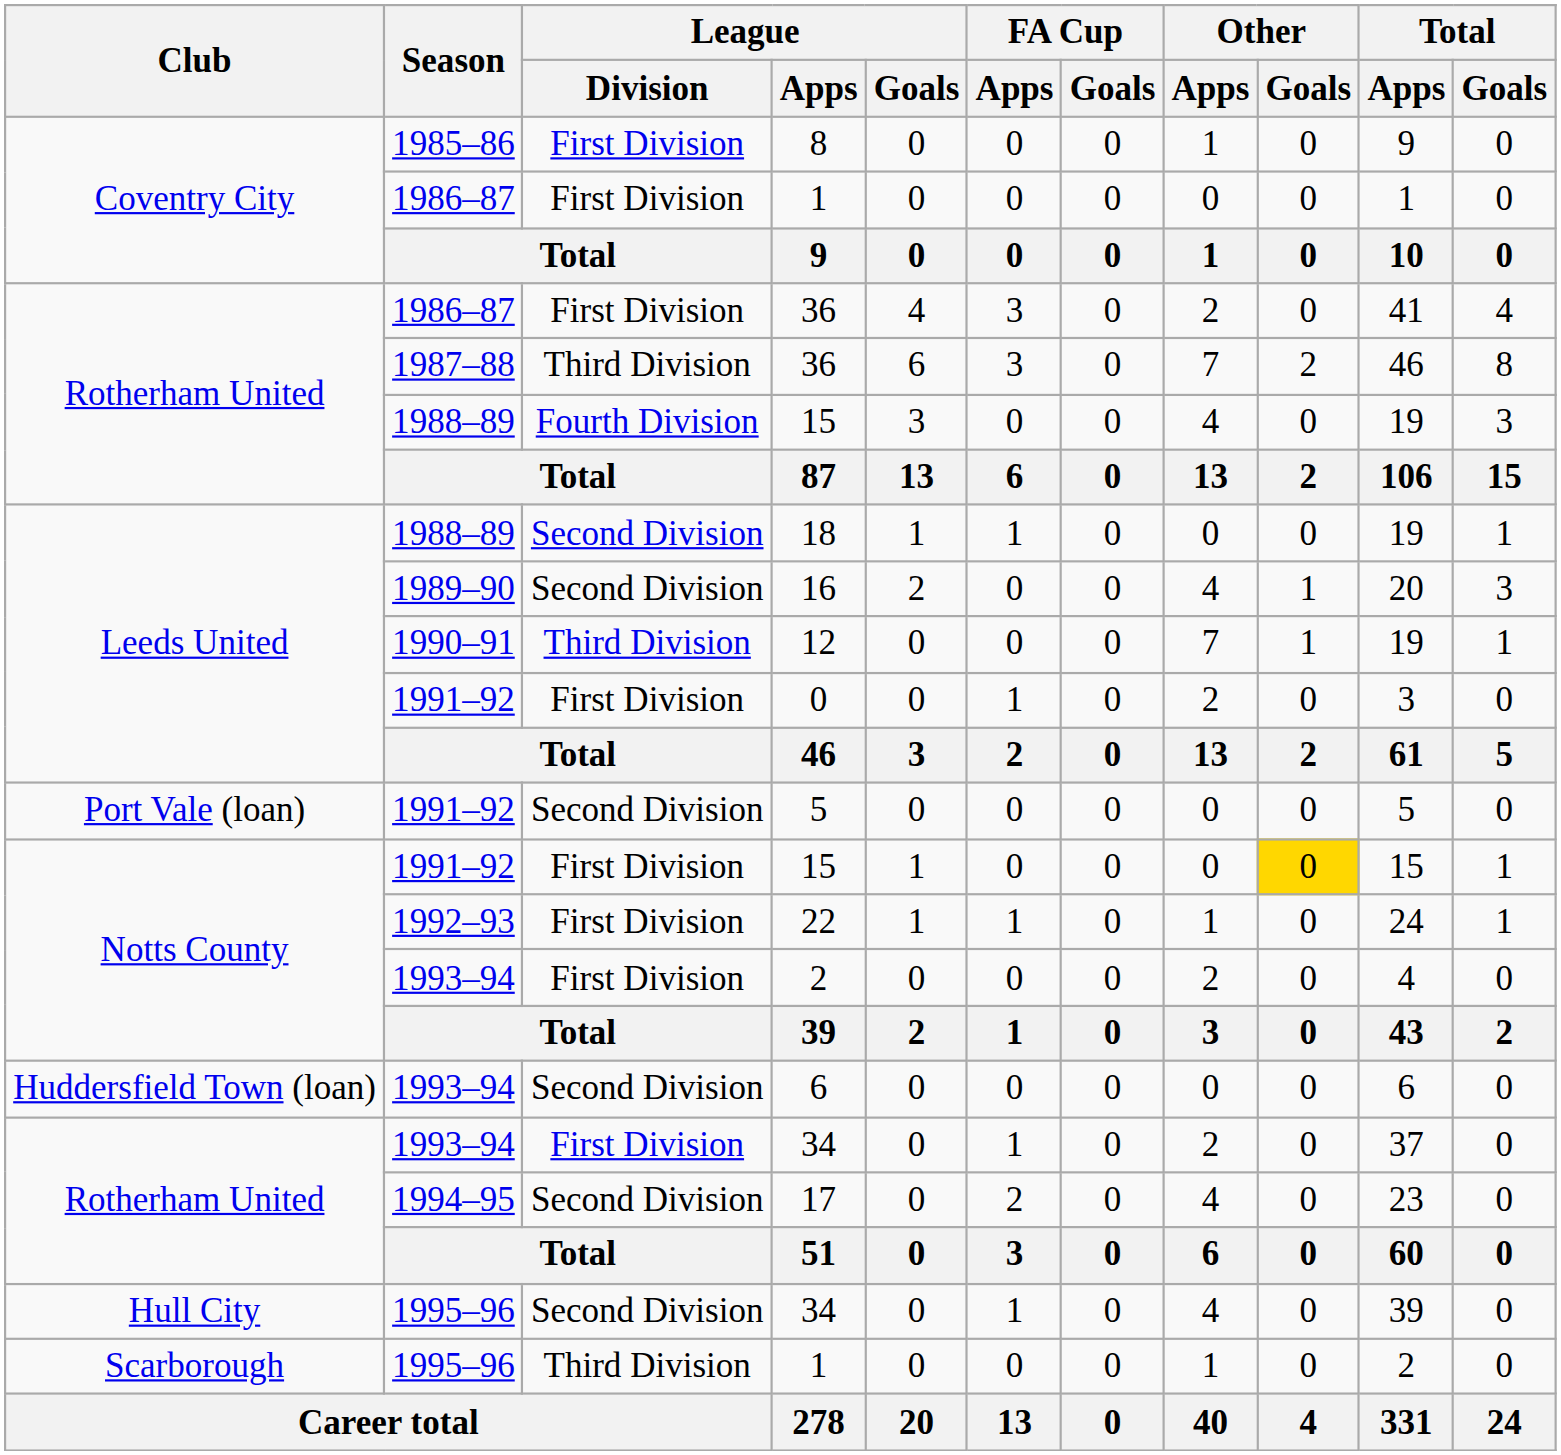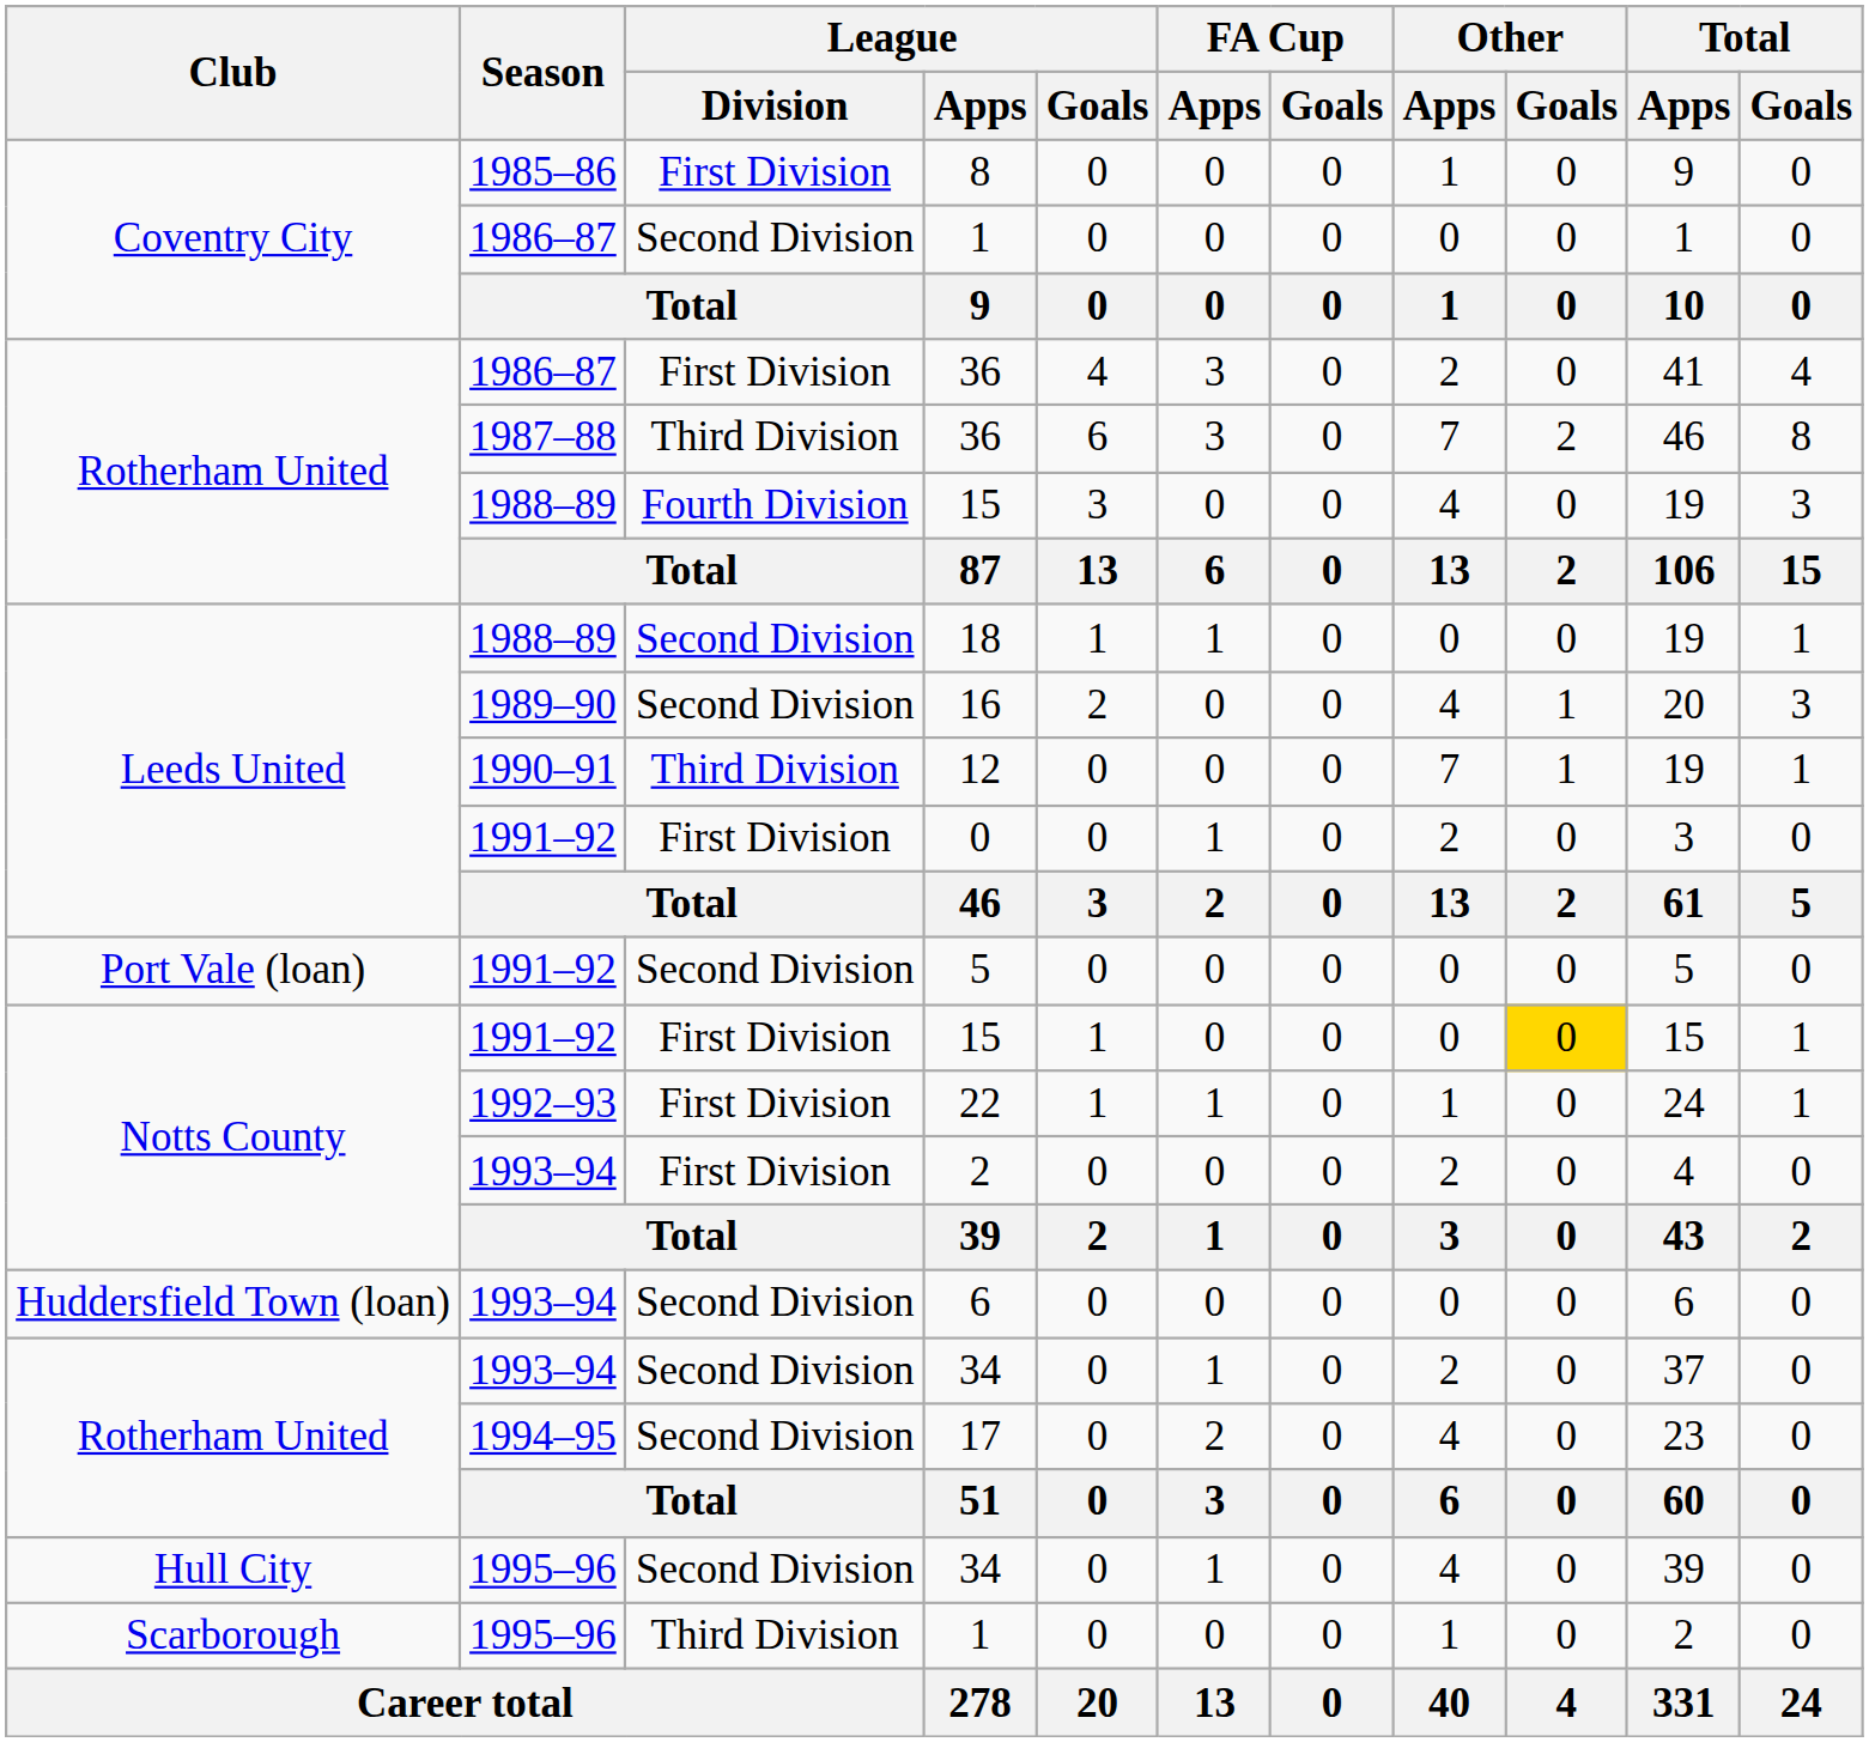1986–87 / 1 | League / Division: First Division -> Second Division
1993–94 / 34 | League / Division: First Division -> Second Division
